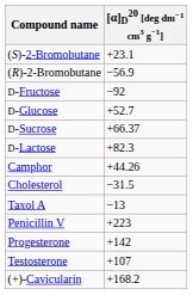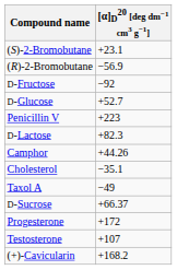rows swapped: D-Sucrose <-> Penicillin V
Cholesterol | [α]D20 [deg dm−1 cm3 g−1]: −31.5 -> −35.1
Taxol A | [α]D20 [deg dm−1 cm3 g−1]: −13 -> −49
Progesterone | [α]D20 [deg dm−1 cm3 g−1]: +142 -> +172
